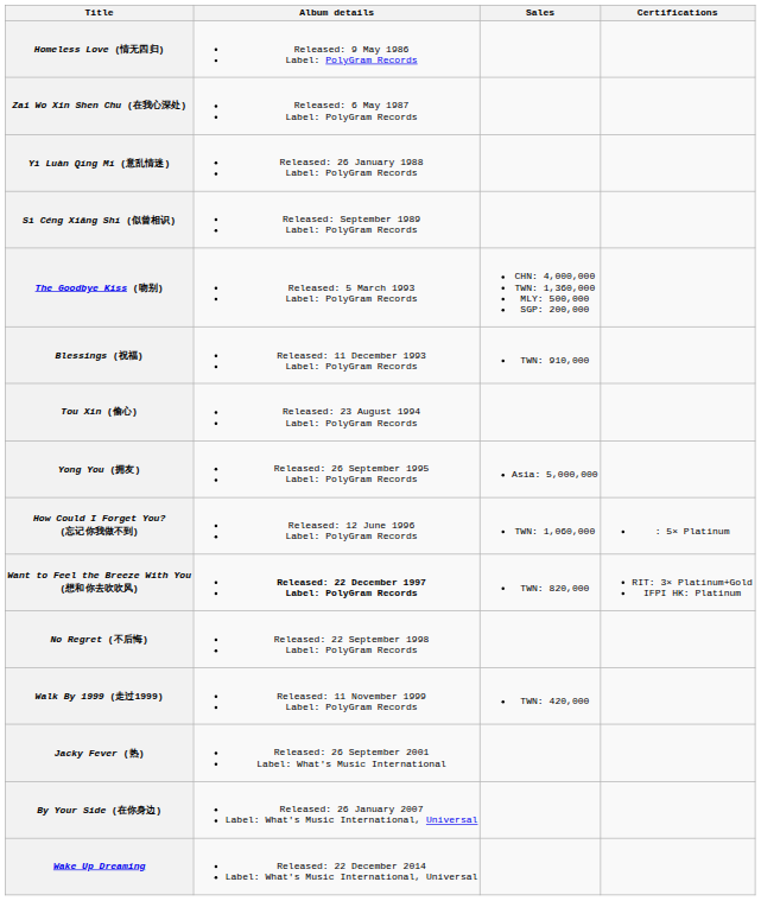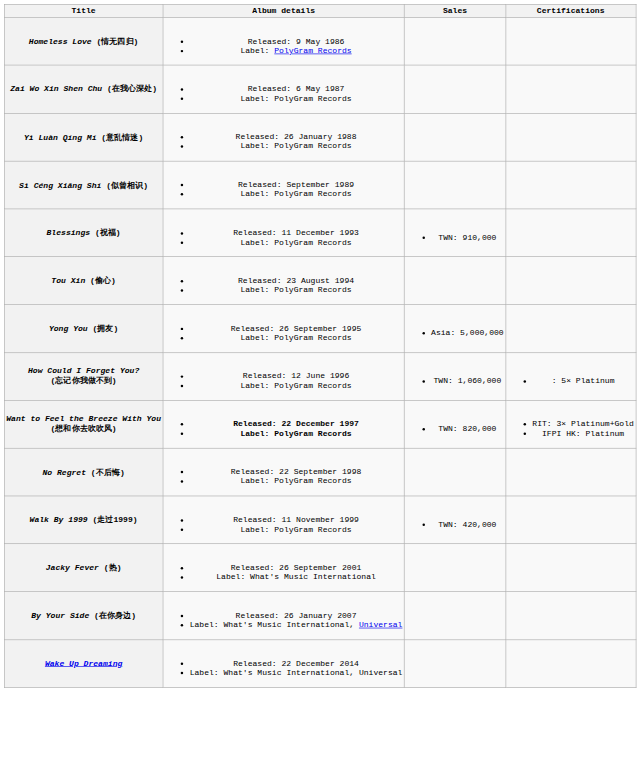- row: The Goodbye Kiss (吻别) | Released: 5 March 1993 Label: PolyGram Records | CHN: 4,000,000 TWN: 1,360,000 MLY: 500,000 SGP: 200,000
